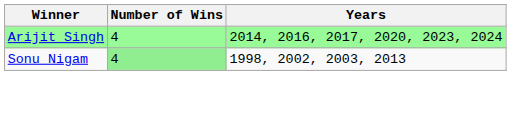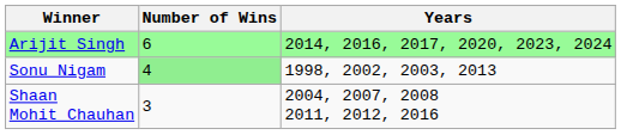Arijit Singh | Number of Wins: 4 -> 6
+ row: Shaan Mohit Chauhan | 3 | 2004, 2007, 2008 2011, 2012, 2016
